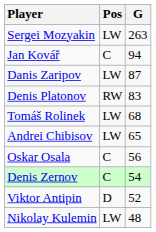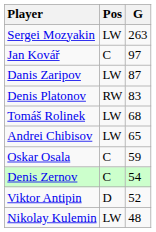Jan Kovář | G: 94 -> 97
Oskar Osala | G: 56 -> 59
